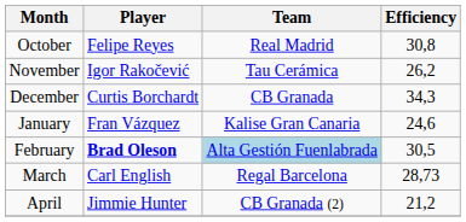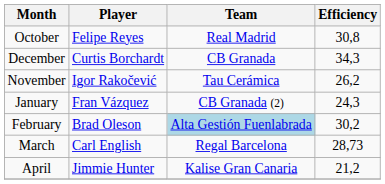rows swapped: November <-> December
January | Team: Kalise Gran Canaria -> CB Granada (2)
January | Efficiency: 24,6 -> 24,3
February | Player: bold -> normal
February | Efficiency: 30,5 -> 30,2
April | Team: CB Granada (2) -> Kalise Gran Canaria
